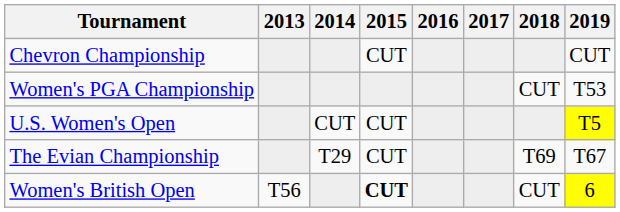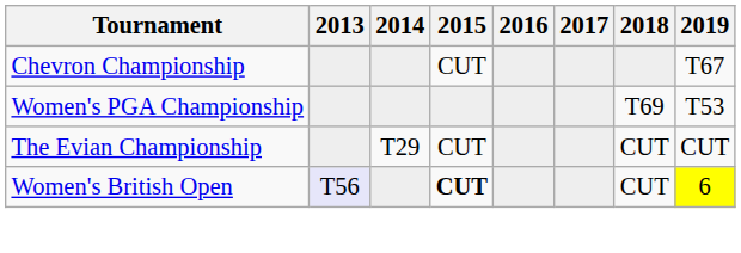Chevron Championship | 2019: CUT -> T67
Women's PGA Championship | 2018: CUT -> T69
- row: U.S. Women's Open | CUT | CUT | T5
The Evian Championship | 2018: T69 -> CUT
The Evian Championship | 2019: T67 -> CUT
Women's British Open | 2013: no background -> lavender background
